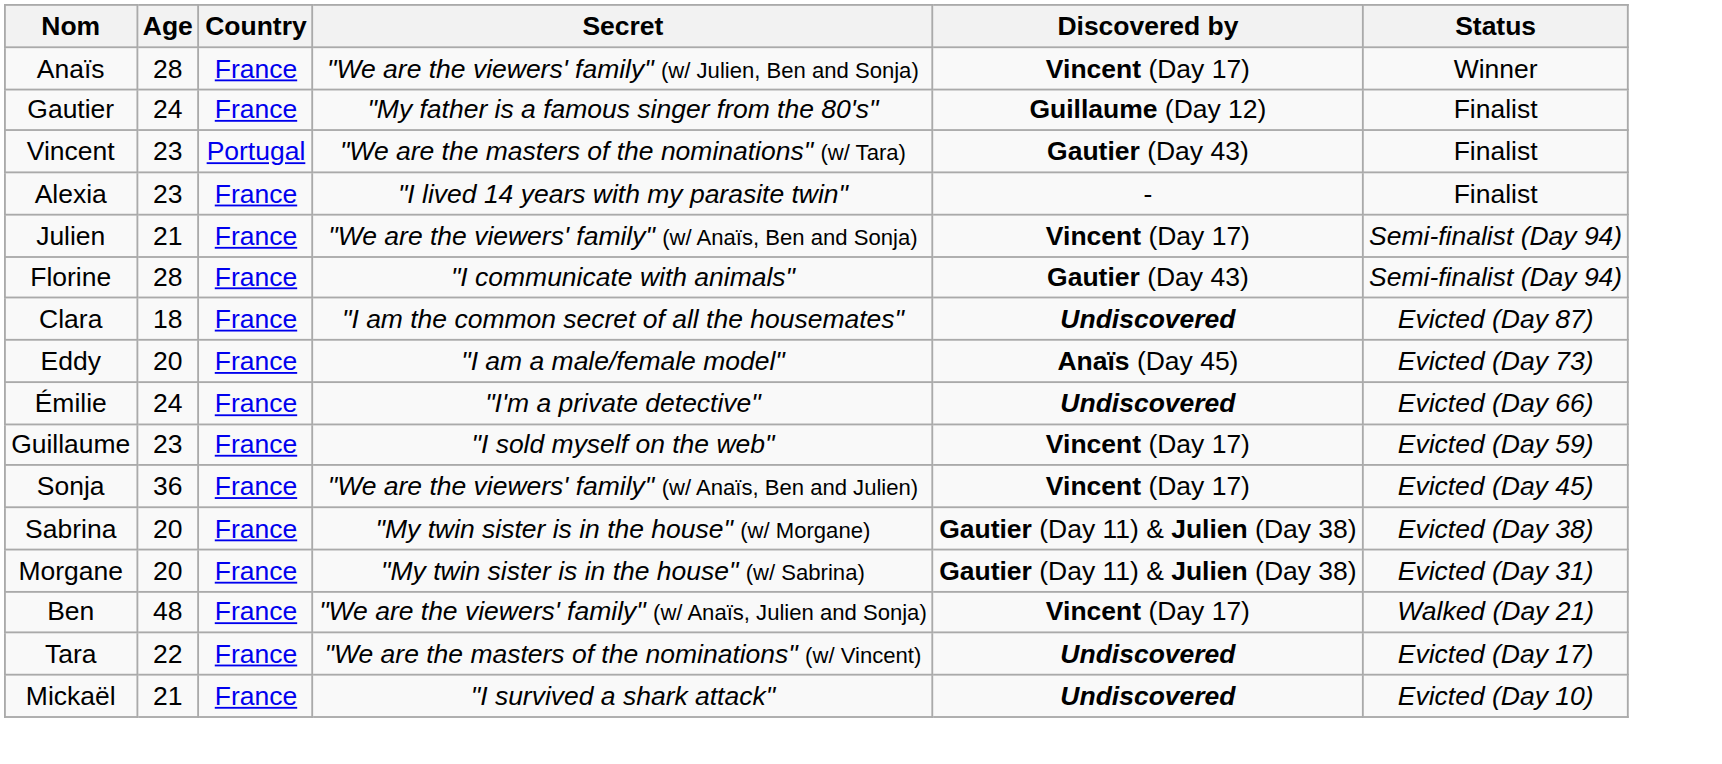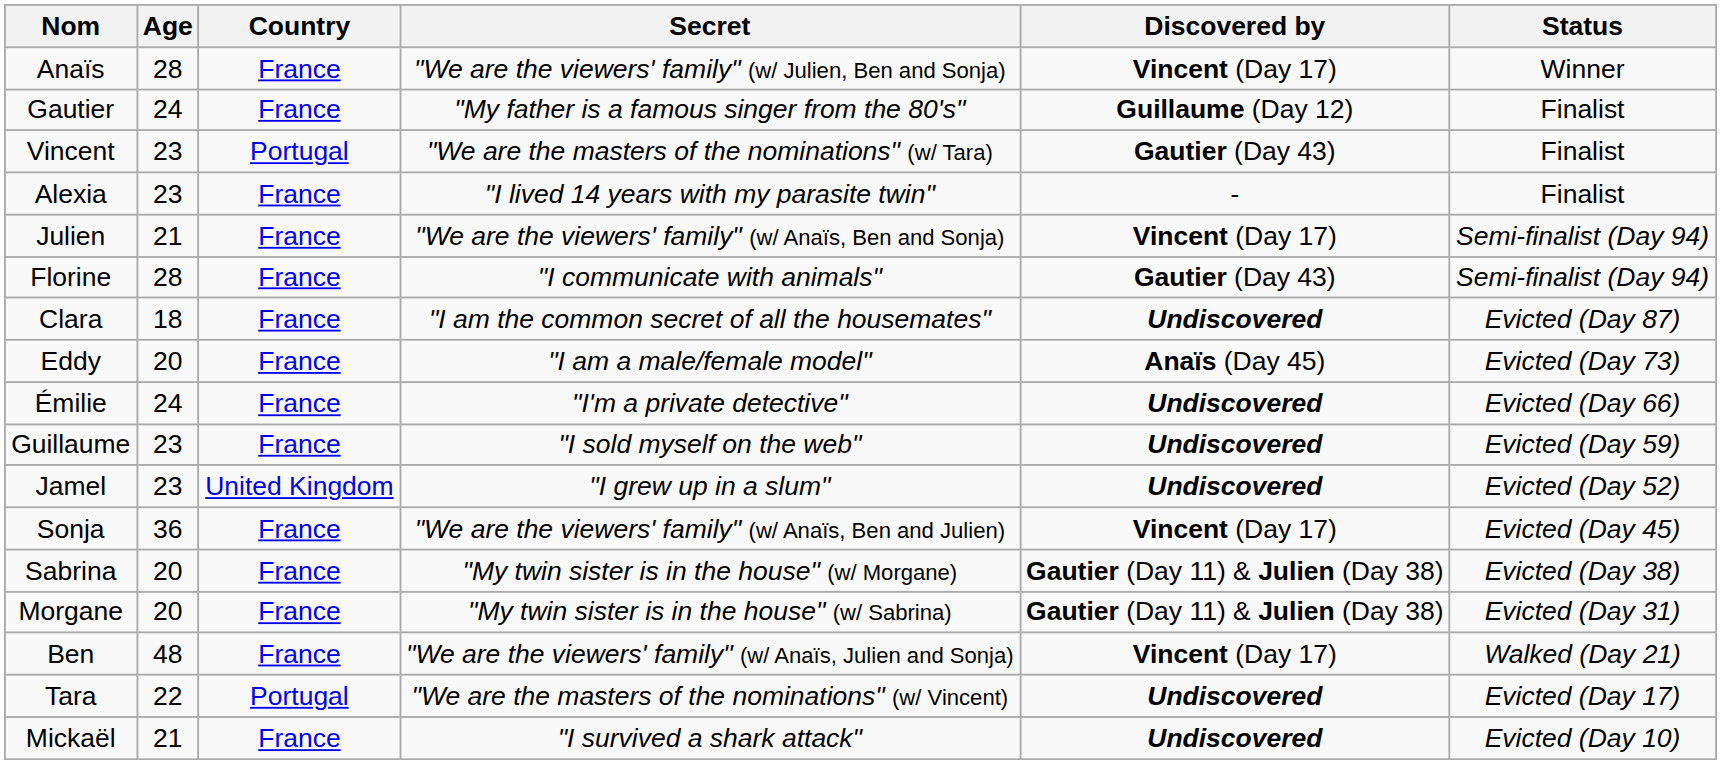Guillaume | Discovered by: Vincent (Day 17) -> Undiscovered
+ row: Jamel | 23 | United Kingdom | "I grew up in a slum" | Undiscovered | Evicted (Day 52)
Tara | Country: France -> Portugal
